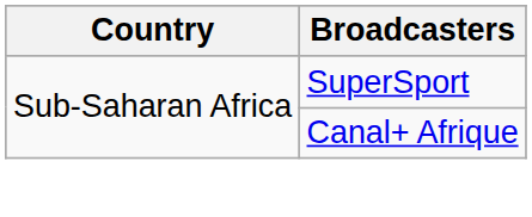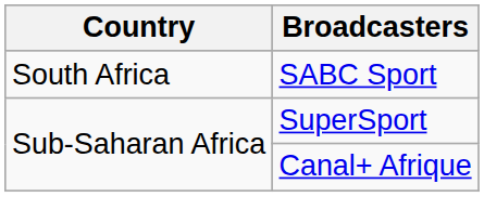+ row: South Africa | SABC Sport
